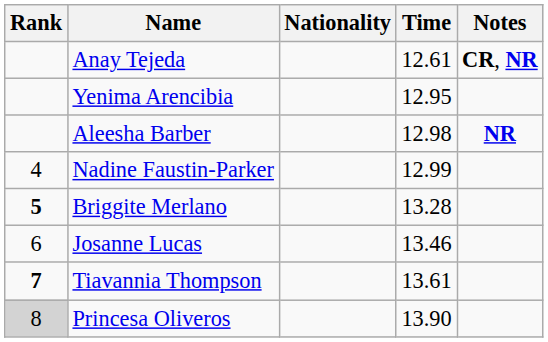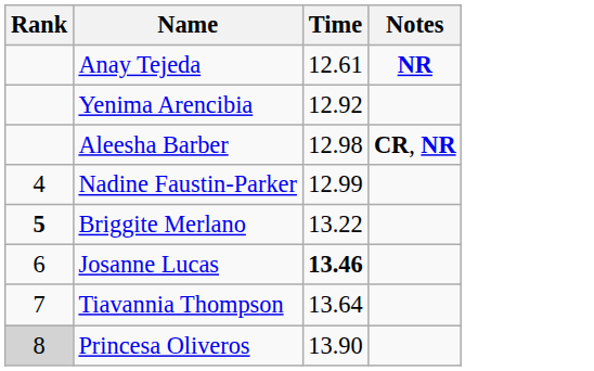- column: Nationality
Anay Tejeda | Notes: CR, NR -> NR
Yenima Arencibia | Time: 12.95 -> 12.92
Aleesha Barber | Notes: NR -> CR, NR
Briggite Merlano | Time: 13.28 -> 13.22
Josanne Lucas | Time: normal -> bold
Tiavannia Thompson | Rank: bold -> normal
Tiavannia Thompson | Time: 13.61 -> 13.64
